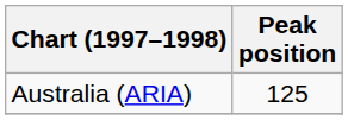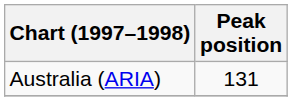Australia (ARIA) | Peak position: 125 -> 131
